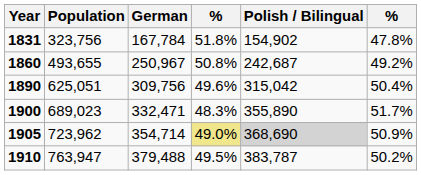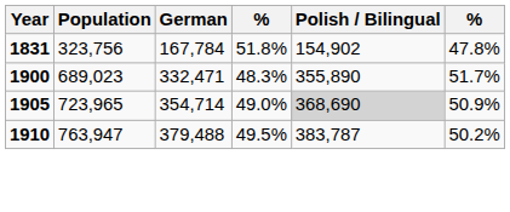- row: 1860 | 493,655 | 250,967 | 50.8% | 242,687 | 49.2%
- row: 1890 | 625,051 | 309,756 | 49.6% | 315,042 | 50.4%
1905 | Population: 723,962 -> 723,965
1905 | column 4: khaki background -> no background
